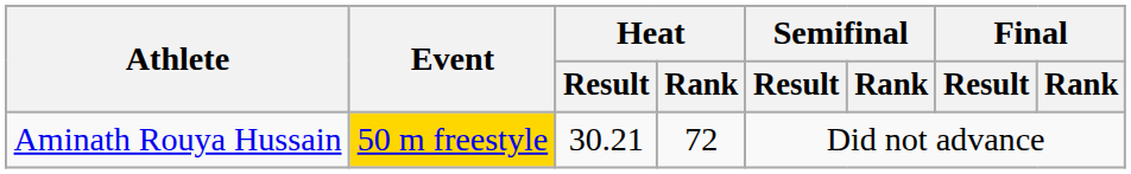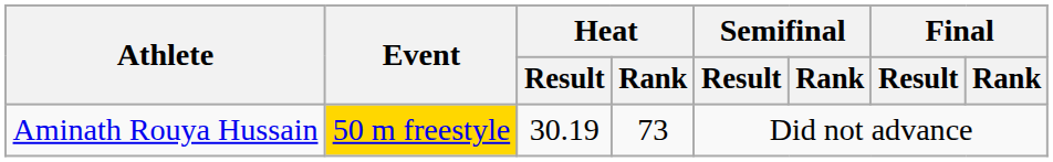Aminath Rouya Hussain | Heat / Result: 30.21 -> 30.19
Aminath Rouya Hussain | Heat / Rank: 72 -> 73
